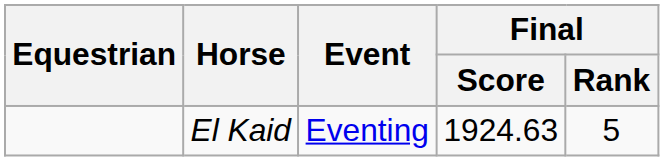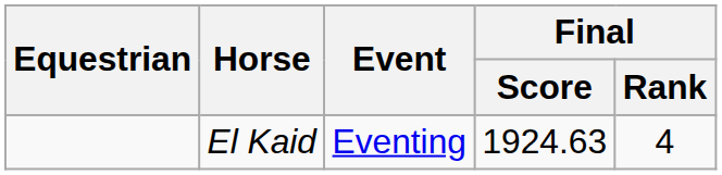El Kaid | Final / Rank: 5 -> 4
